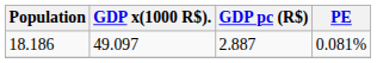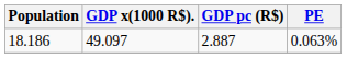18.186 | PE: 0.081% -> 0.063%
